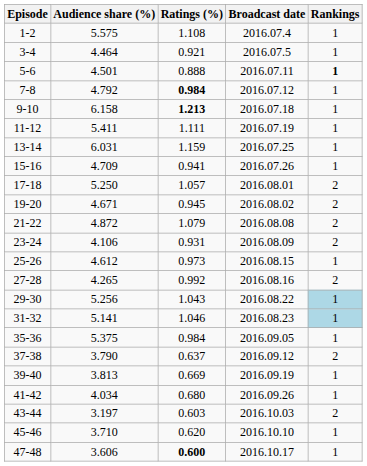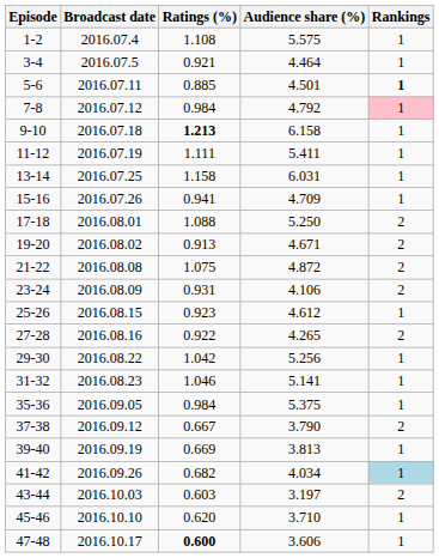columns swapped: Broadcast date <-> Audience share (%)
5-6 | Ratings (%): 0.888 -> 0.885
7-8 | Ratings (%): bold -> normal
7-8 | Rankings: no background -> pink background
13-14 | Ratings (%): 1.159 -> 1.158
17-18 | Ratings (%): 1.057 -> 1.088
19-20 | Ratings (%): 0.945 -> 0.913
21-22 | Ratings (%): 1.079 -> 1.075
25-26 | Ratings (%): 0.973 -> 0.923
27-28 | Ratings (%): 0.992 -> 0.922
29-30 | Ratings (%): 1.043 -> 1.042
29-30 | Rankings: lightblue background -> no background
31-32 | Rankings: lightblue background -> no background
37-38 | Ratings (%): 0.637 -> 0.667
41-42 | Ratings (%): 0.680 -> 0.682
41-42 | Rankings: no background -> lightblue background
